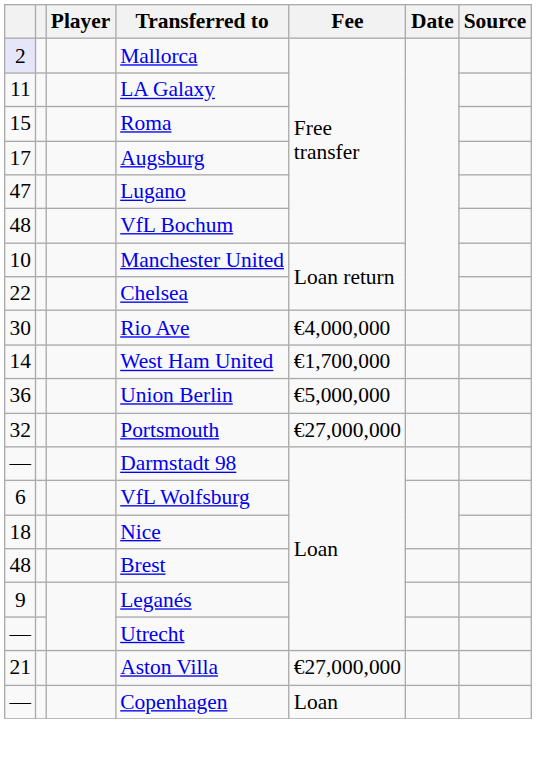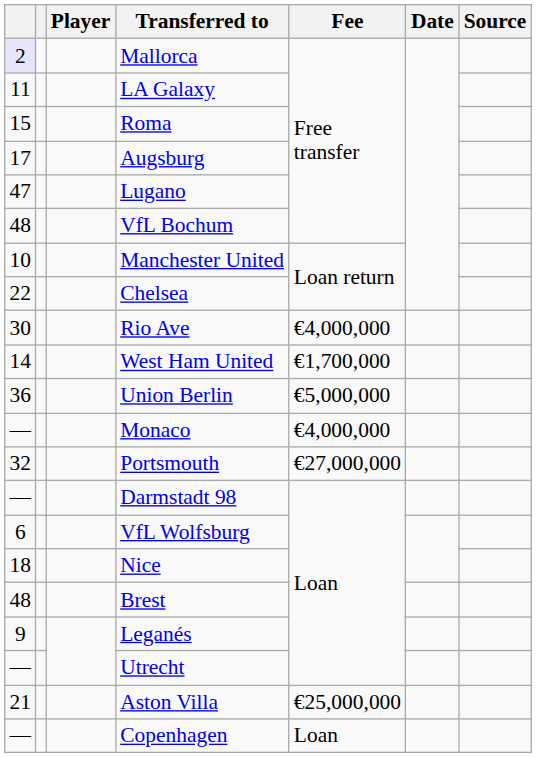+ row: — | Monaco | €4,000,000
Aston Villa | Fee: €27,000,000 -> €25,000,000
